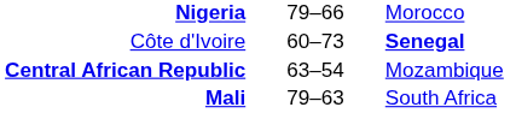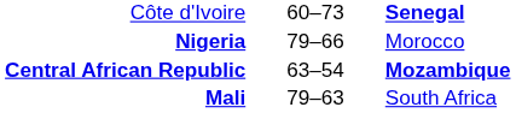rows swapped: Nigeria <-> Côte d'Ivoire
Central African Republic | column 3: normal -> bold
